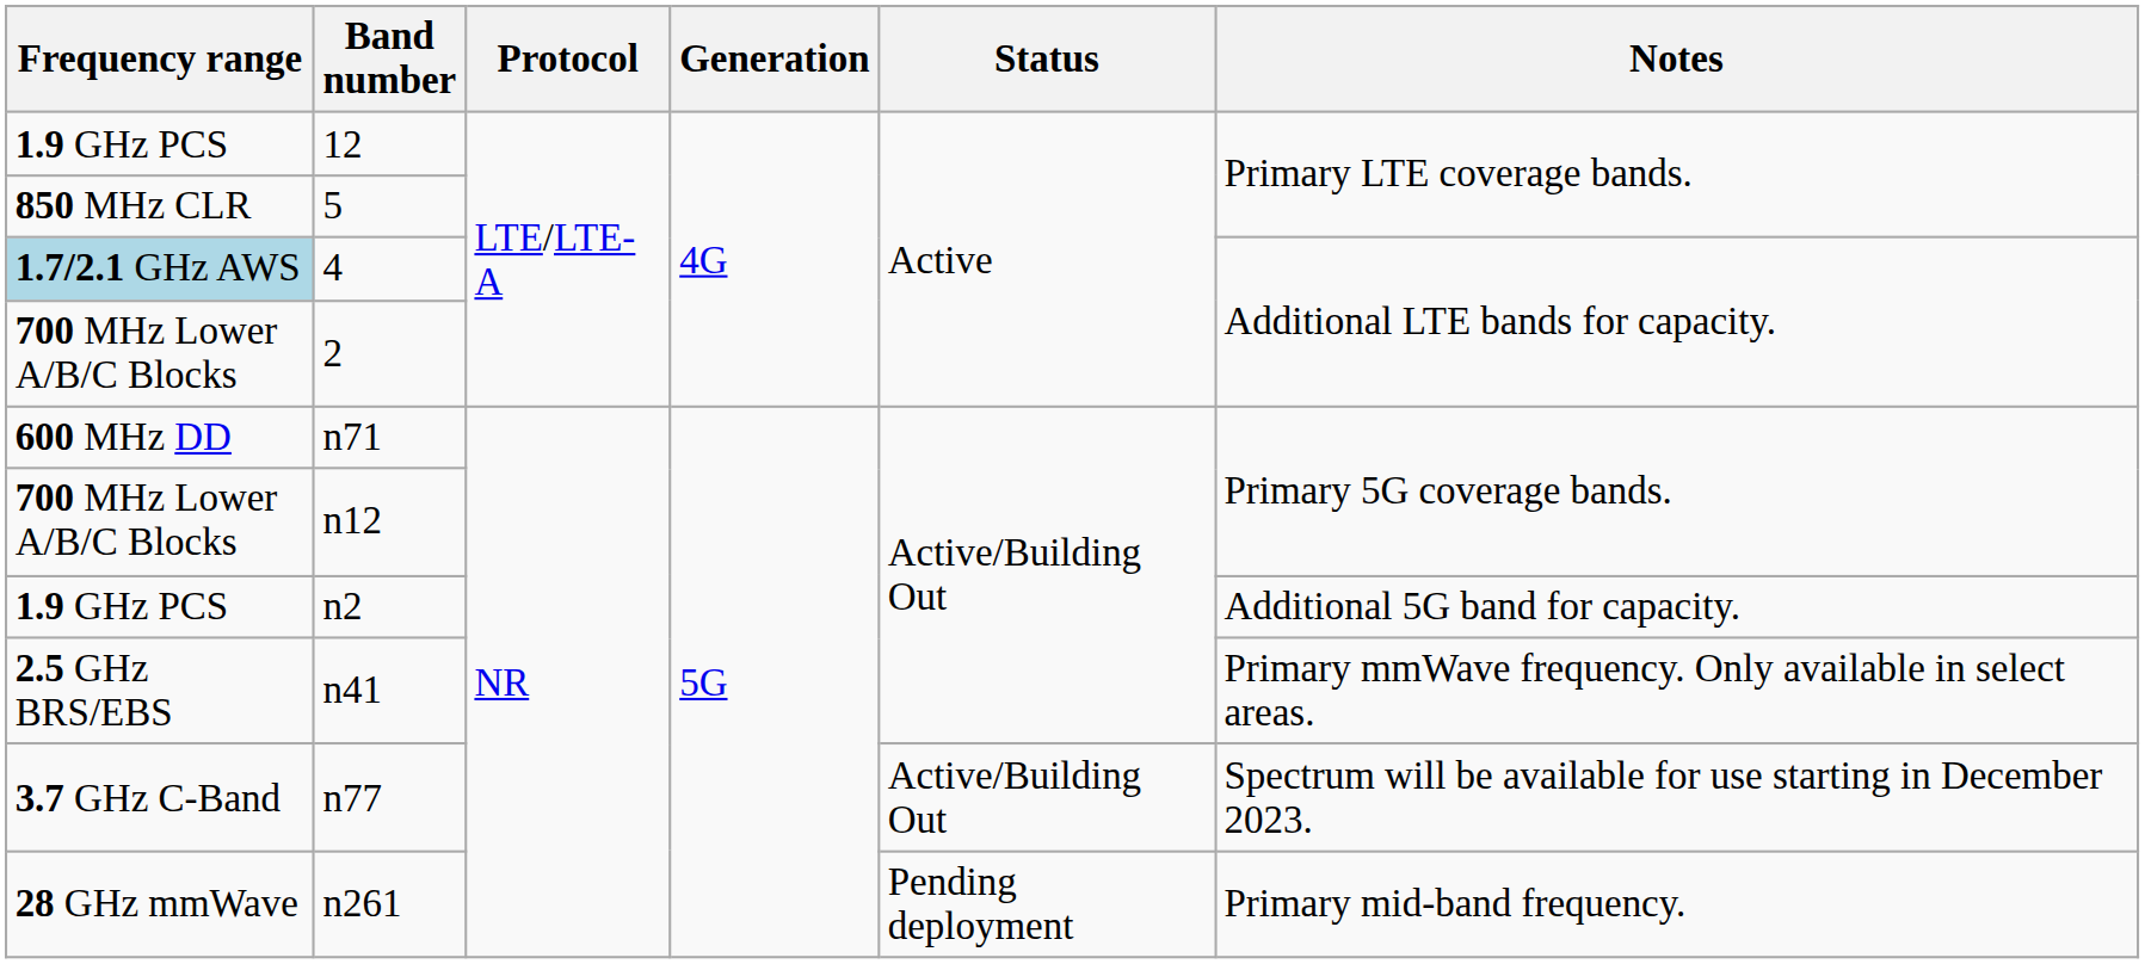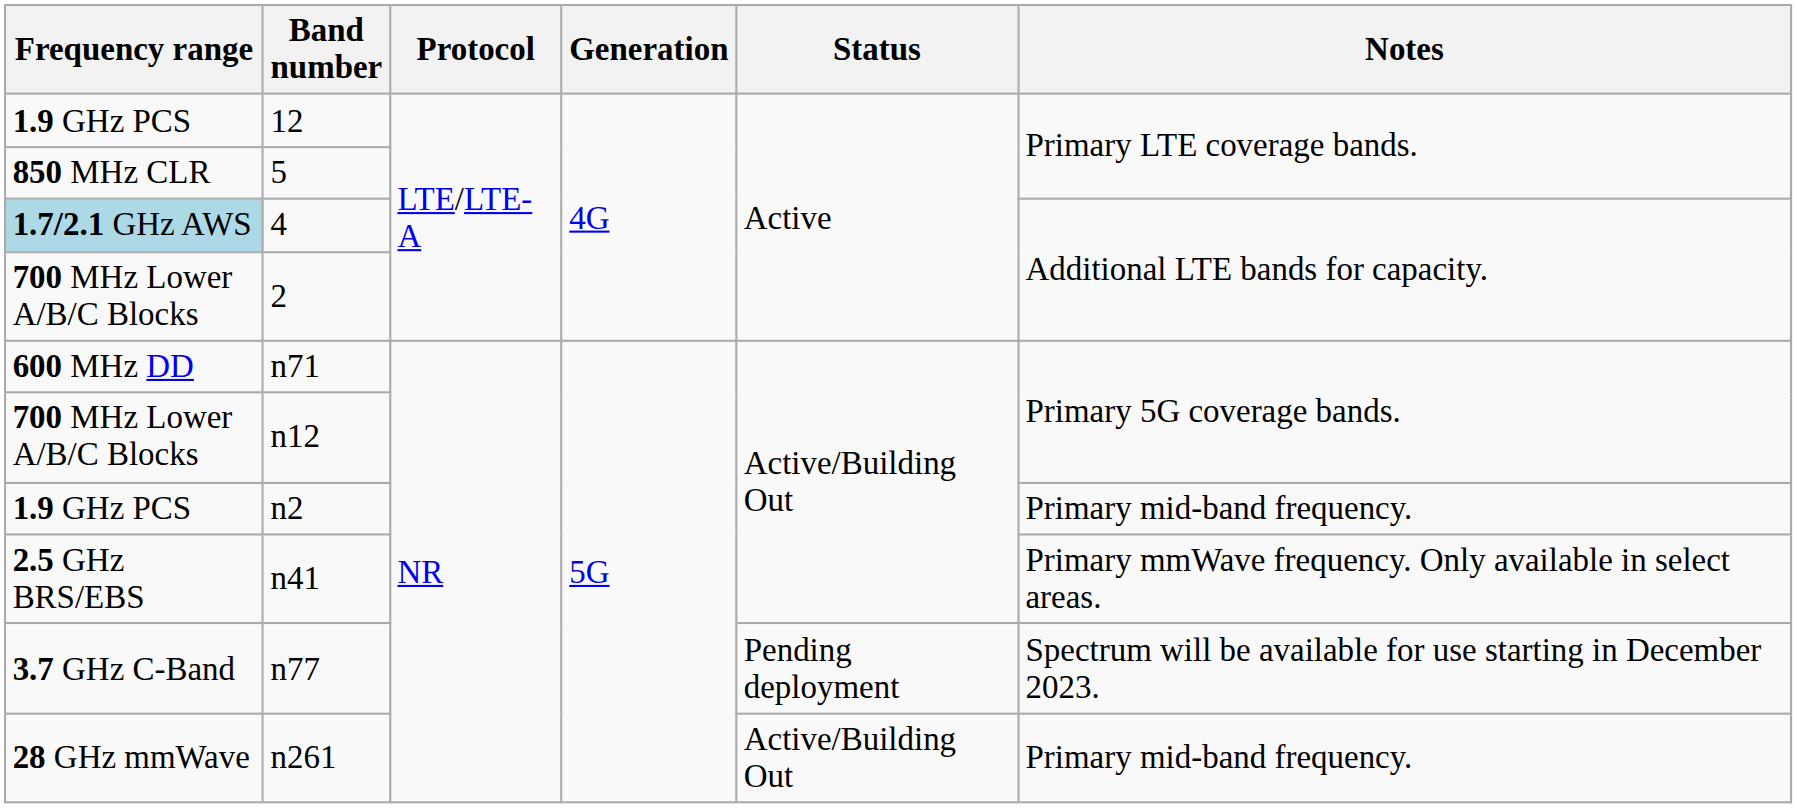n2 | Notes: Additional 5G band for capacity. -> Primary mid-band frequency.
n77 | Status: Active/Building Out -> Pending deployment
n261 | Status: Pending deployment -> Active/Building Out
